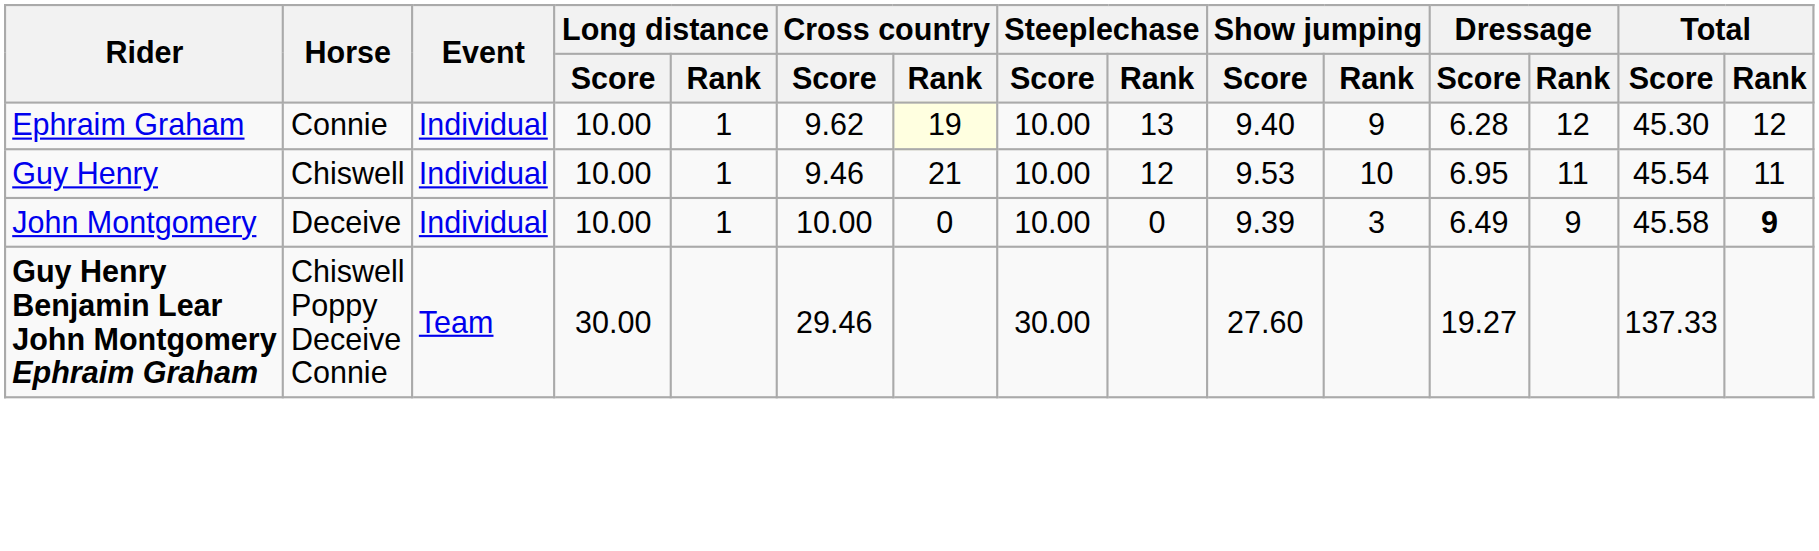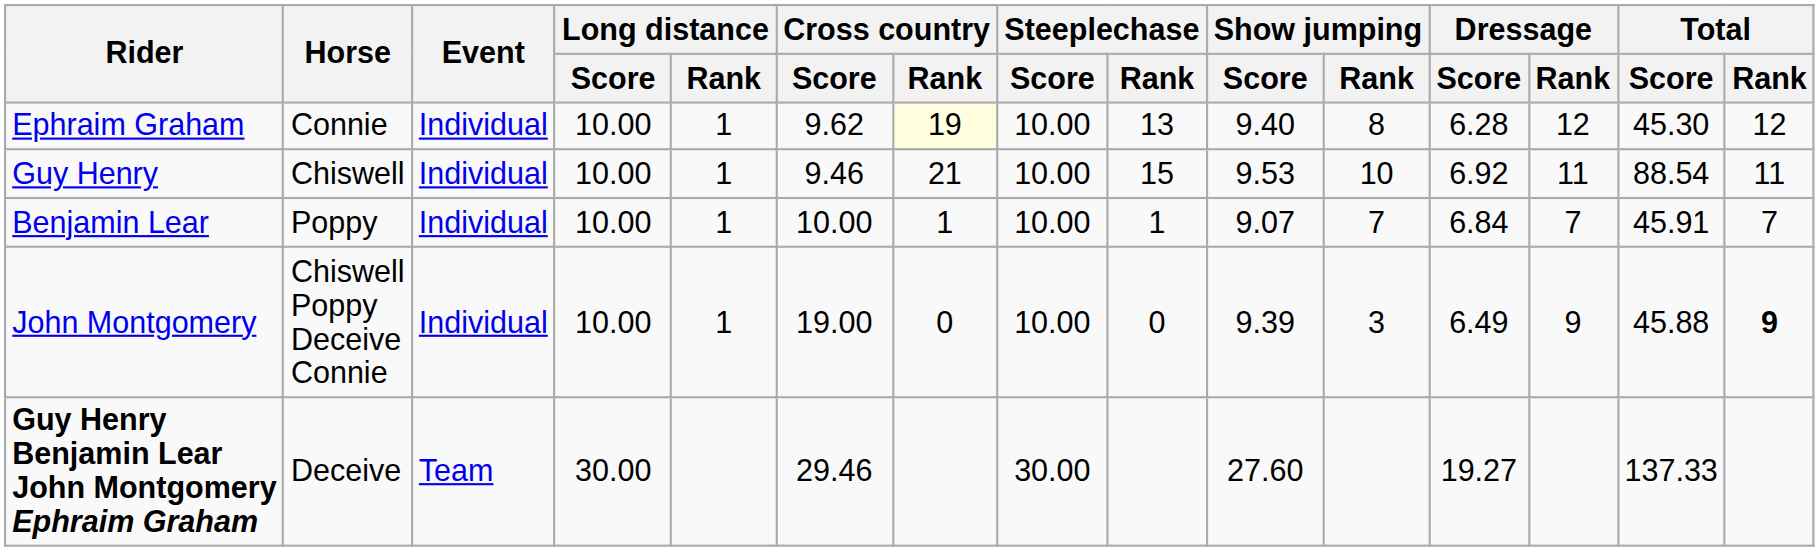Ephraim Graham | Show jumping / Rank: 9 -> 8
Guy Henry | Steeplechase / Rank: 12 -> 15
Guy Henry | Dressage / Score: 6.95 -> 6.92
Guy Henry | Total / Score: 45.54 -> 88.54
+ row: Benjamin Lear | Poppy | Individual | 10.00 | 1 | 10.00 | 1 | 10.00 | 1 | 9.07 | 7 | 6.84 | 7 | 45.91 | 7
John Montgomery | Horse: Deceive -> Chiswell Poppy Deceive Connie
John Montgomery | Cross country / Score: 10.00 -> 19.00
John Montgomery | Total / Score: 45.58 -> 45.88
Guy Henry Benjamin Lear John Montgomery Ephraim Graham | Horse: Chiswell Poppy Deceive Connie -> Deceive
